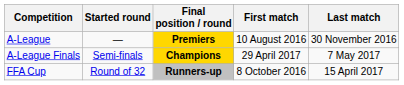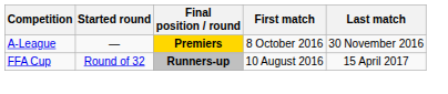A-League | First match: 10 August 2016 -> 8 October 2016
- row: A-League Finals | Semi-finals | Champions | 29 April 2017 | 7 May 2017
FFA Cup | First match: 8 October 2016 -> 10 August 2016
